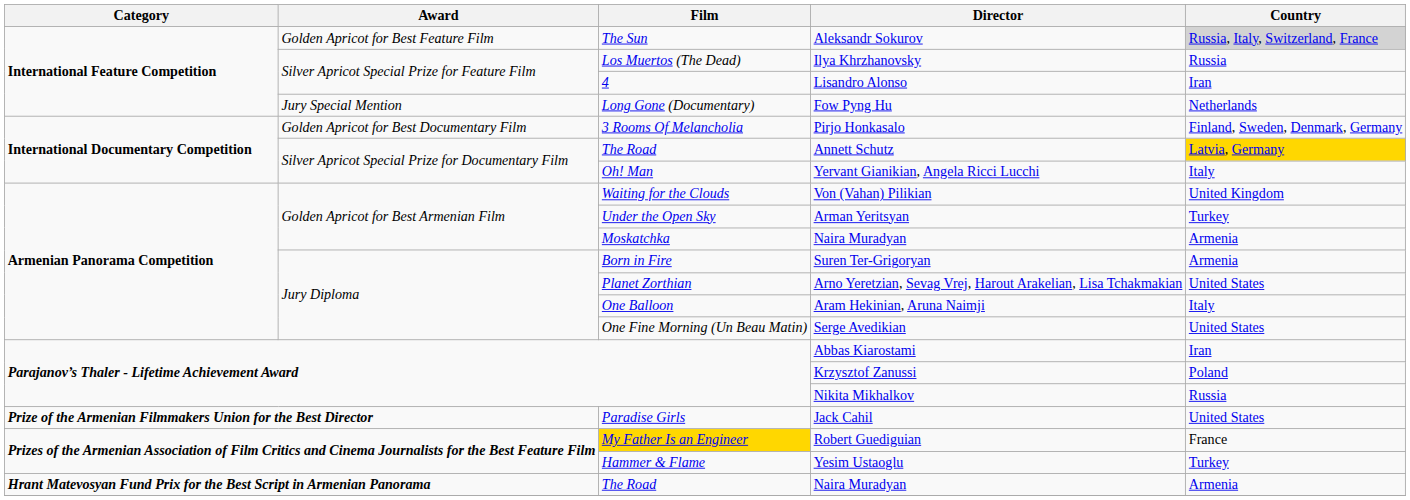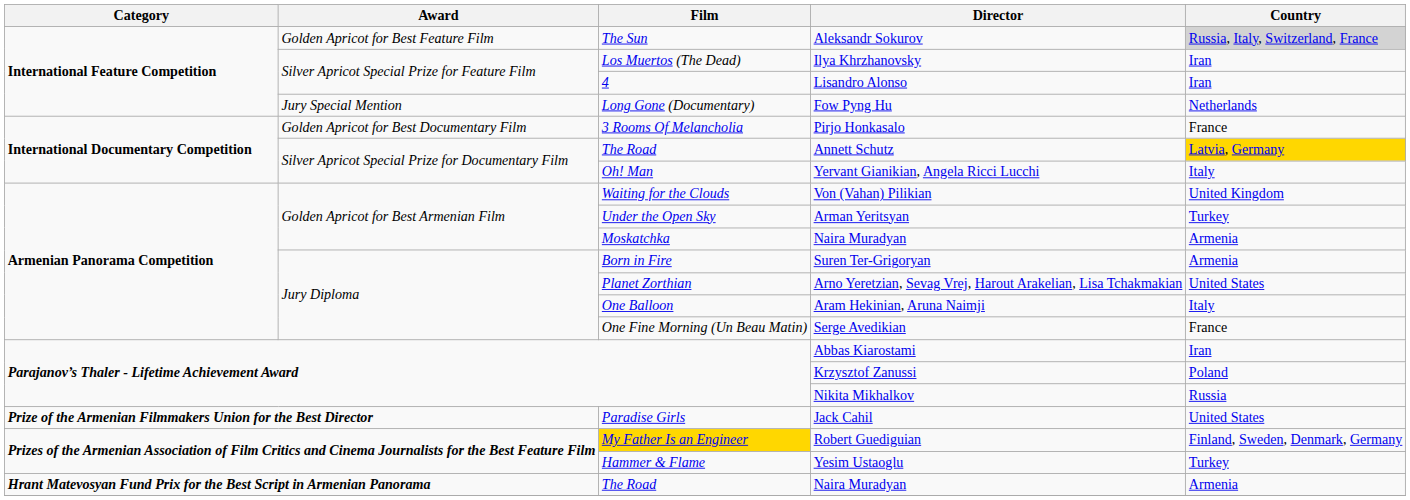Ilya Khrzhanovsky | Country: Russia -> Iran
Pirjo Honkasalo | Country: Finland, Sweden, Denmark, Germany -> France
Serge Avedikian | Country: United States -> France
Robert Guediguian | Country: France -> Finland, Sweden, Denmark, Germany
